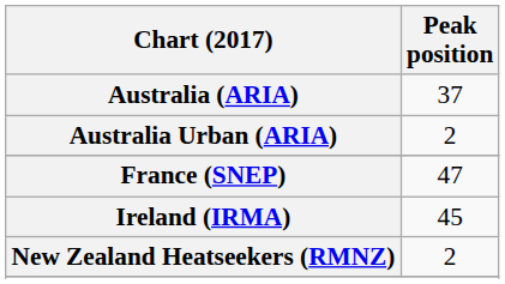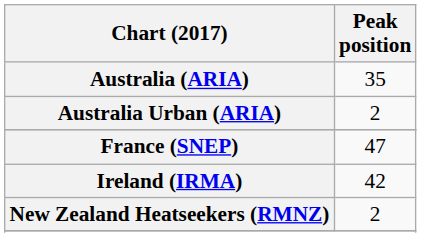Australia (ARIA) | Peak position: 37 -> 35
Ireland (IRMA) | Peak position: 45 -> 42
